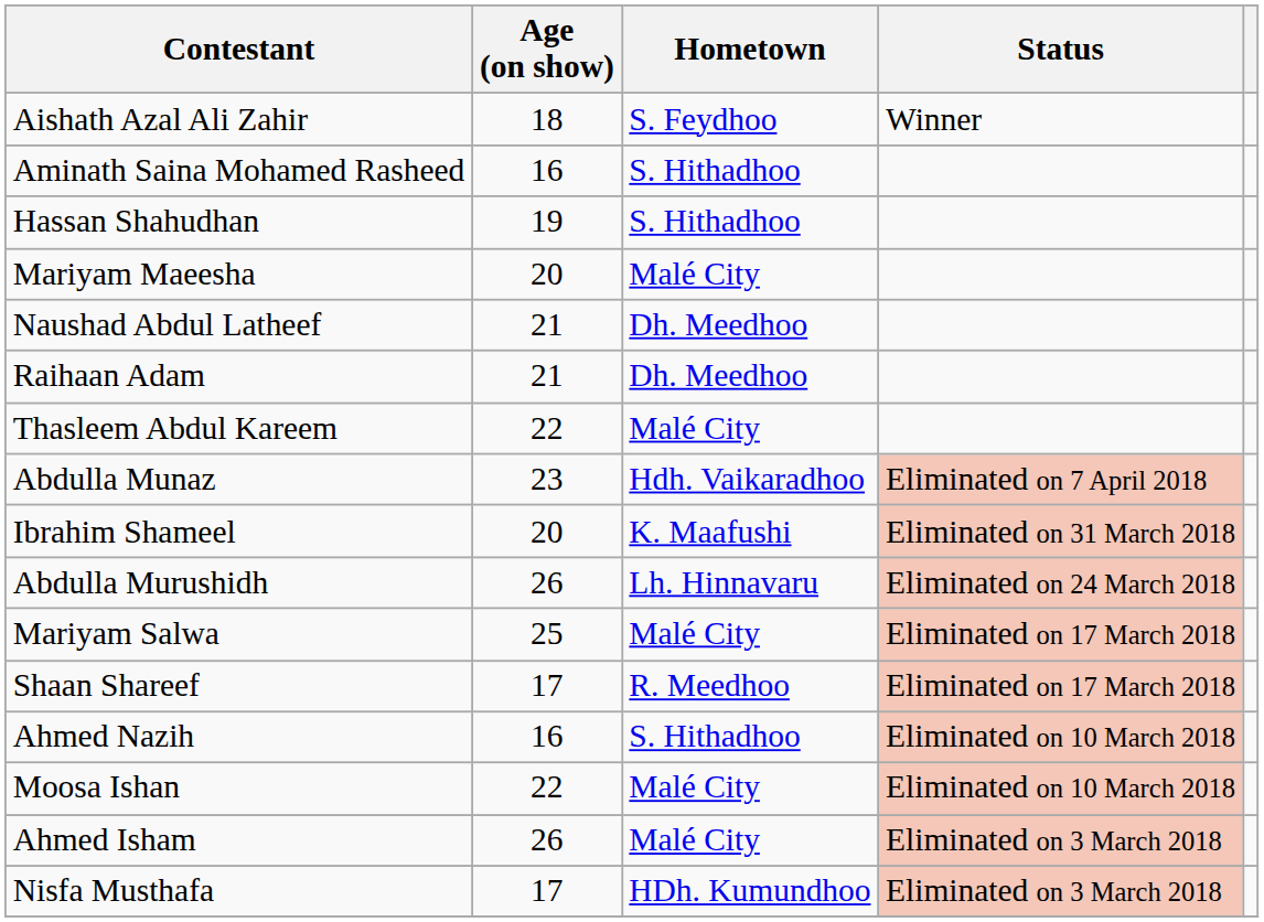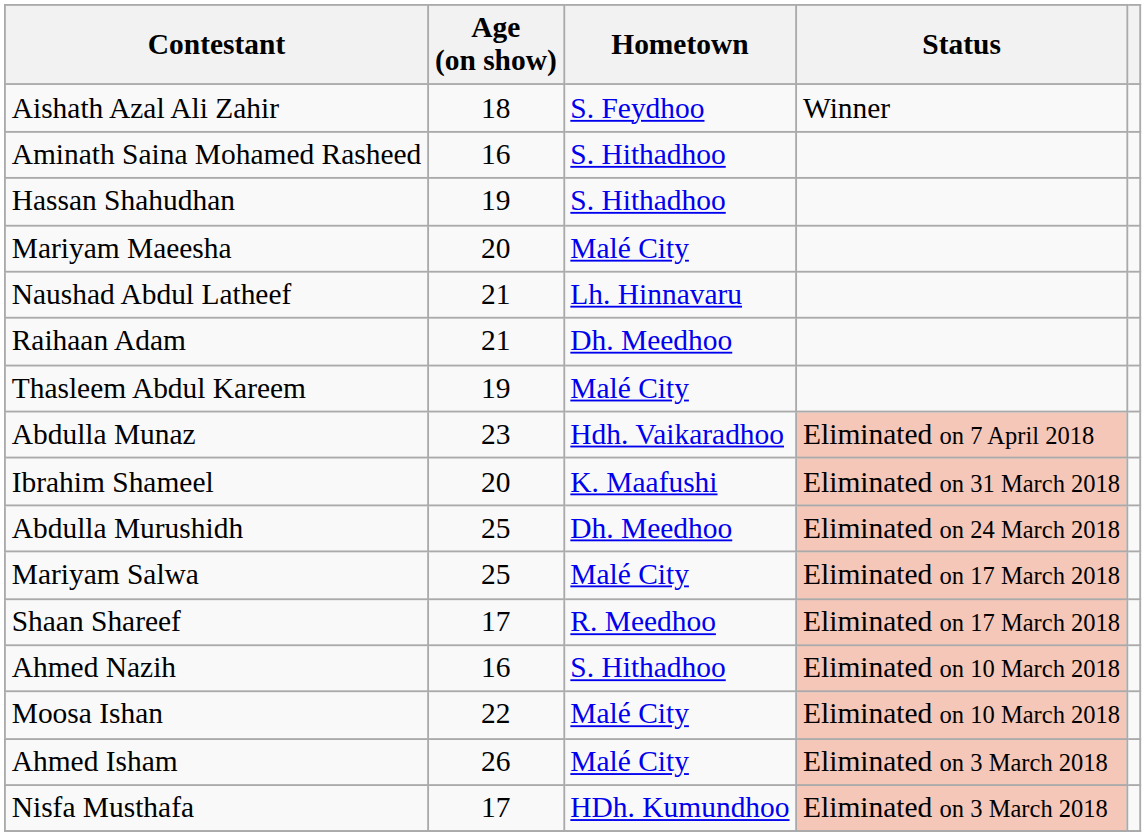Naushad Abdul Latheef | Hometown: Dh. Meedhoo -> Lh. Hinnavaru
Thasleem Abdul Kareem | Age (on show): 22 -> 19
Abdulla Murushidh | Age (on show): 26 -> 25
Abdulla Murushidh | Hometown: Lh. Hinnavaru -> Dh. Meedhoo
